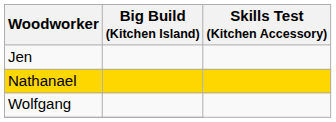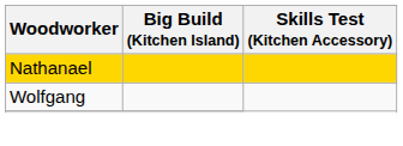- row: Jen
